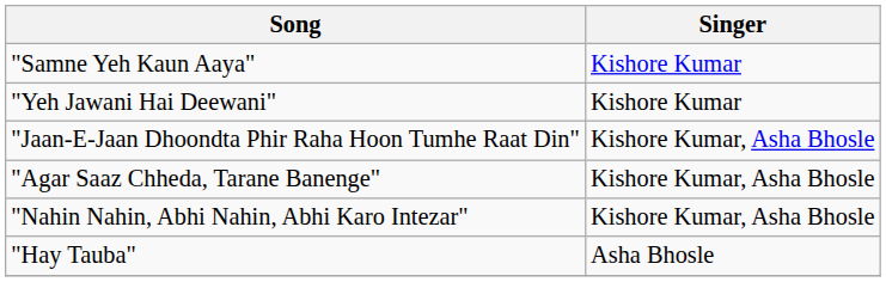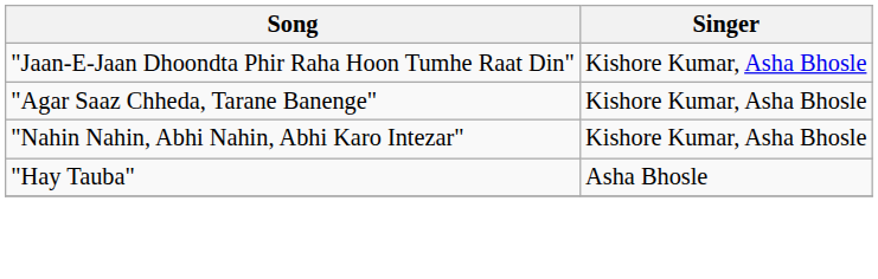- row: "Samne Yeh Kaun Aaya" | Kishore Kumar
- row: "Yeh Jawani Hai Deewani" | Kishore Kumar
